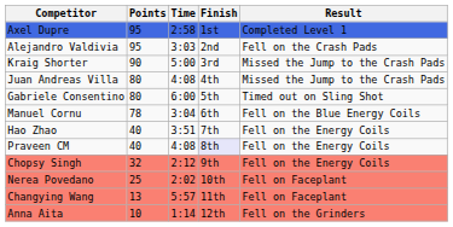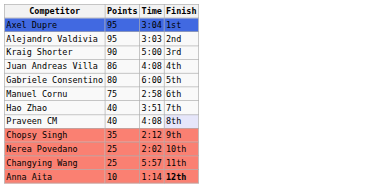- column: Result | Completed Level 1 | Fell on the Crash Pads | Missed the Jump to the Crash Pads | Missed the Jump to the Crash Pads | Timed out on Sling Shot | Fell on the Blue Energy Coils | Fell on the Energy Coils | Fell on the Energy Coils | Fell on the Energy Coils | Fell on Faceplant | Fell on Faceplant | Fell on the Grinders
Axel Dupre | Time: 2:58 -> 3:04
Juan Andreas Villa | Points: 80 -> 86
Manuel Cornu | Points: 78 -> 75
Manuel Cornu | Time: 3:04 -> 2:58
Chopsy Singh | Points: 32 -> 35
Changying Wang | Points: 13 -> 25
Anna Aita | Finish: normal -> bold
